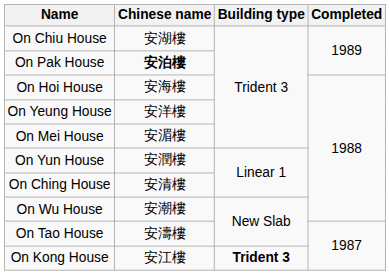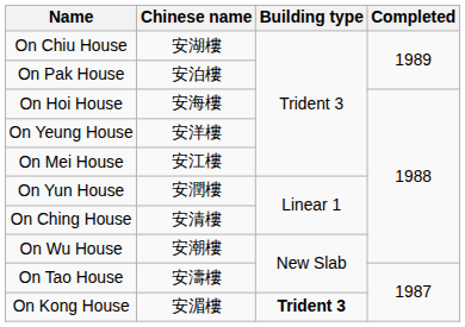On Pak House | Chinese name: bold -> normal
On Mei House | Chinese name: 安湄樓 -> 安江樓
On Kong House | Chinese name: 安江樓 -> 安湄樓
